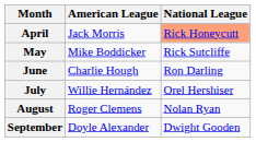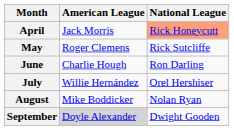May | American League: Mike Boddicker -> Roger Clemens
August | American League: Roger Clemens -> Mike Boddicker
September | American League: no background -> lightgrey background
